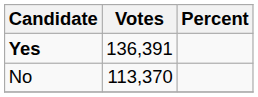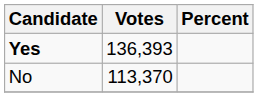Yes | Votes: 136,391 -> 136,393
